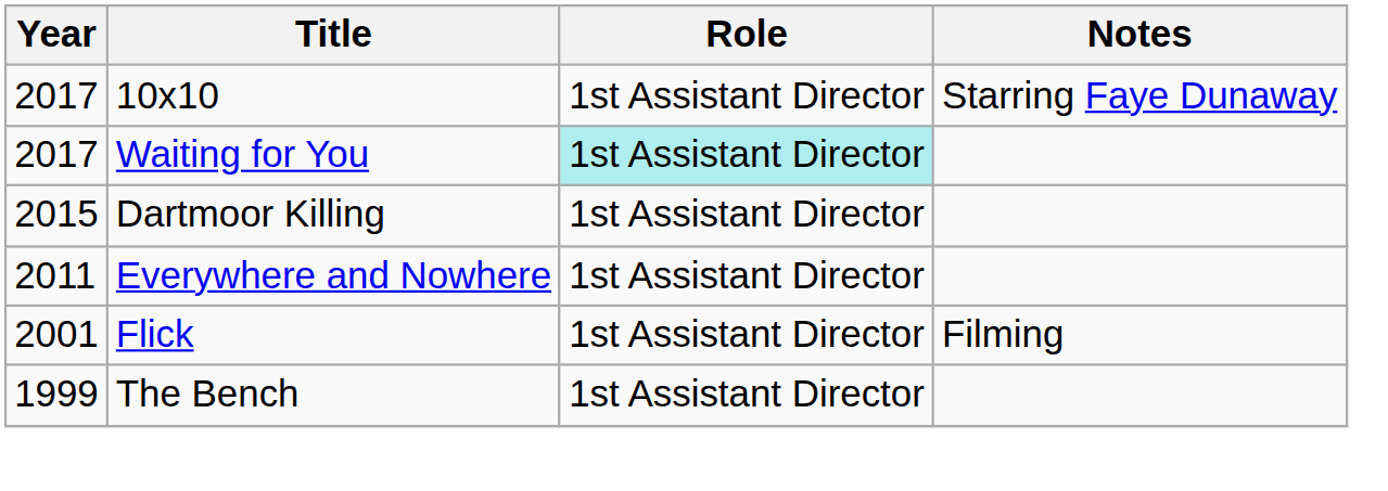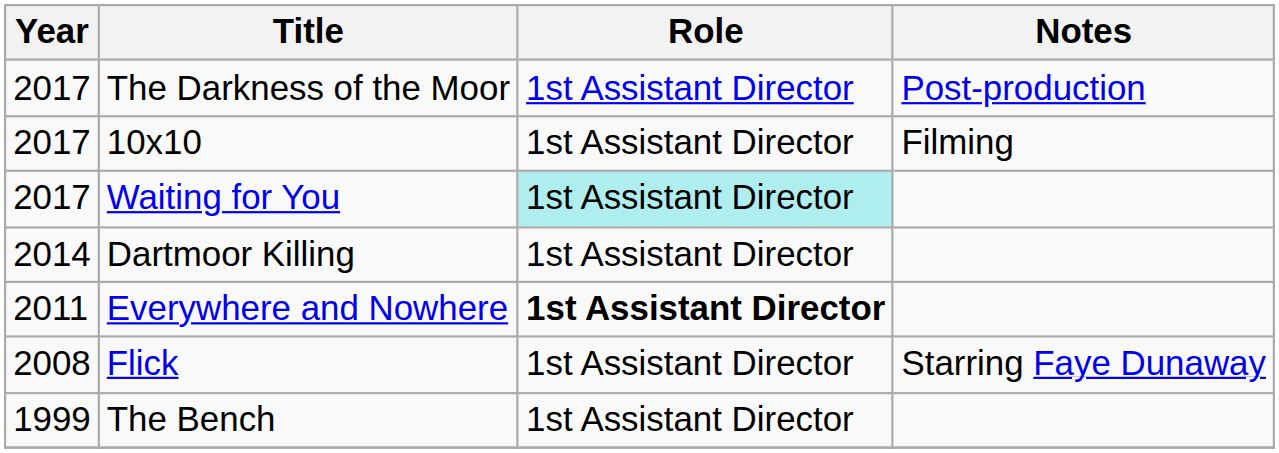+ row: 2017 | The Darkness of the Moor | 1st Assistant Director | Post-production
10x10 | Notes: Starring Faye Dunaway -> Filming
Dartmoor Killing | Year: 2015 -> 2014
Everywhere and Nowhere | Role: normal -> bold
Flick | Year: 2001 -> 2008
Flick | Notes: Filming -> Starring Faye Dunaway
